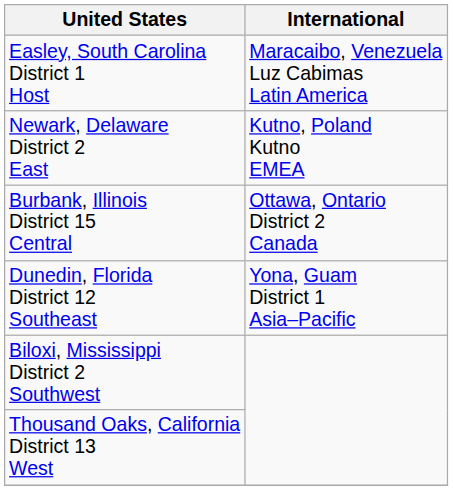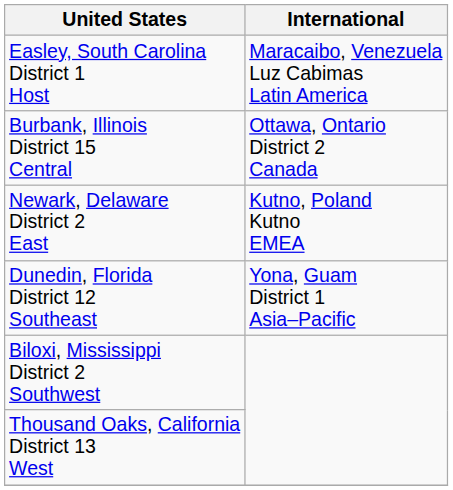rows swapped: Burbank, Illinois District 15 Central <-> Newark, Delaware District 2 East
